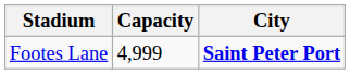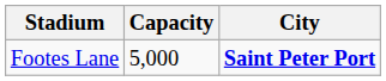Footes Lane | Capacity: 4,999 -> 5,000
